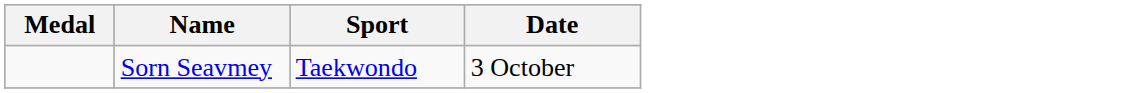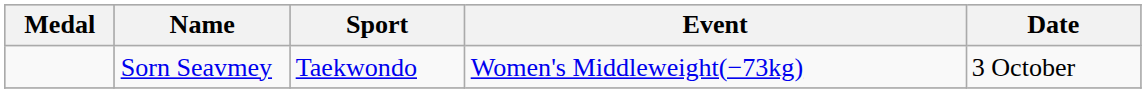+ column: Event | Women's Middleweight(−73kg)
